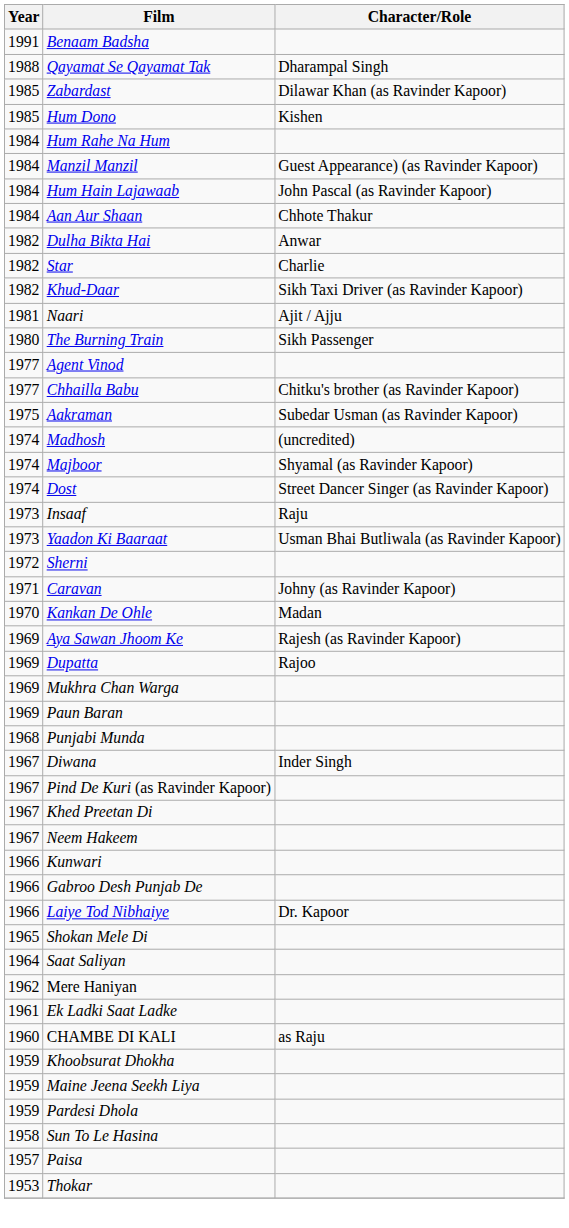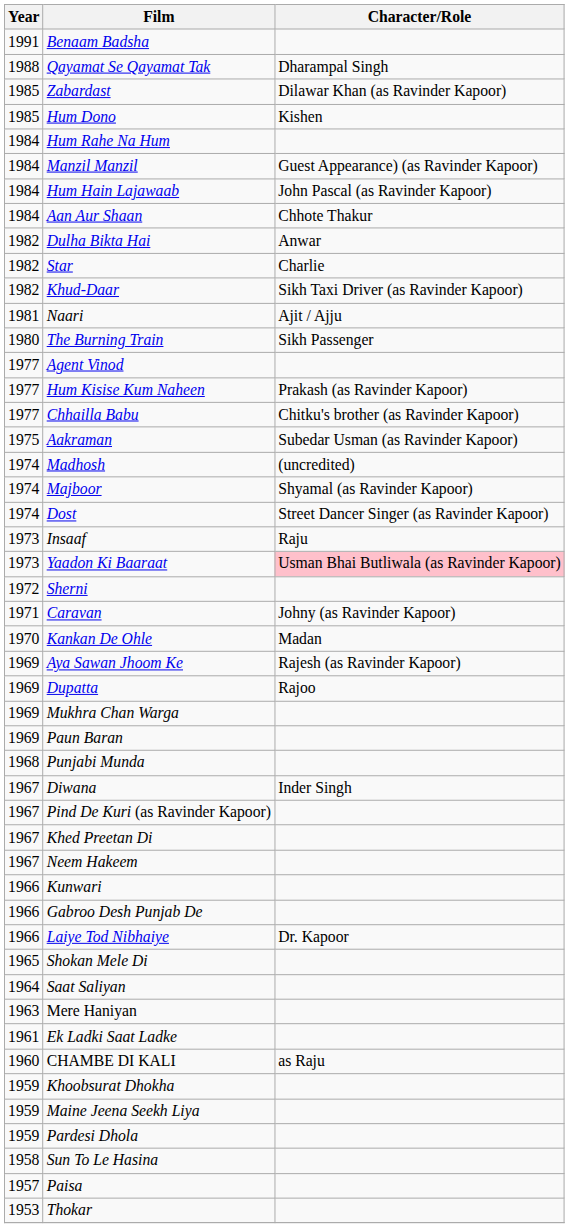+ row: 1977 | Hum Kisise Kum Naheen | Prakash (as Ravinder Kapoor)
Yaadon Ki Baaraat | Character/Role: no background -> pink background
Mere Haniyan | Year: 1962 -> 1963
